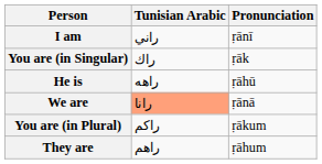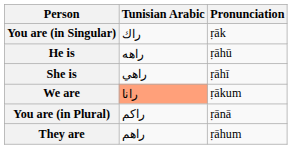- row: I am | راني | ṛānī
+ row: She is | راهي | ṛāhī
We are | Pronunciation: ṛānā -> ṛākum
You are (in Plural) | Pronunciation: ṛākum -> ṛānā
